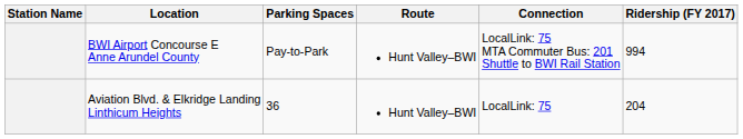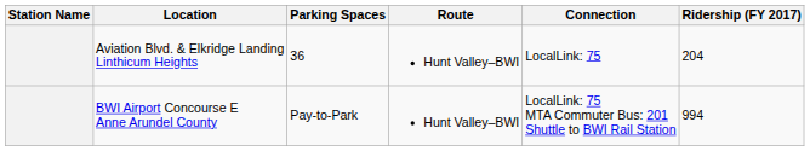rows swapped: Aviation Blvd. & Elkridge Landing Linthicum Heights <-> BWI Airport Concourse E Anne Arundel County
